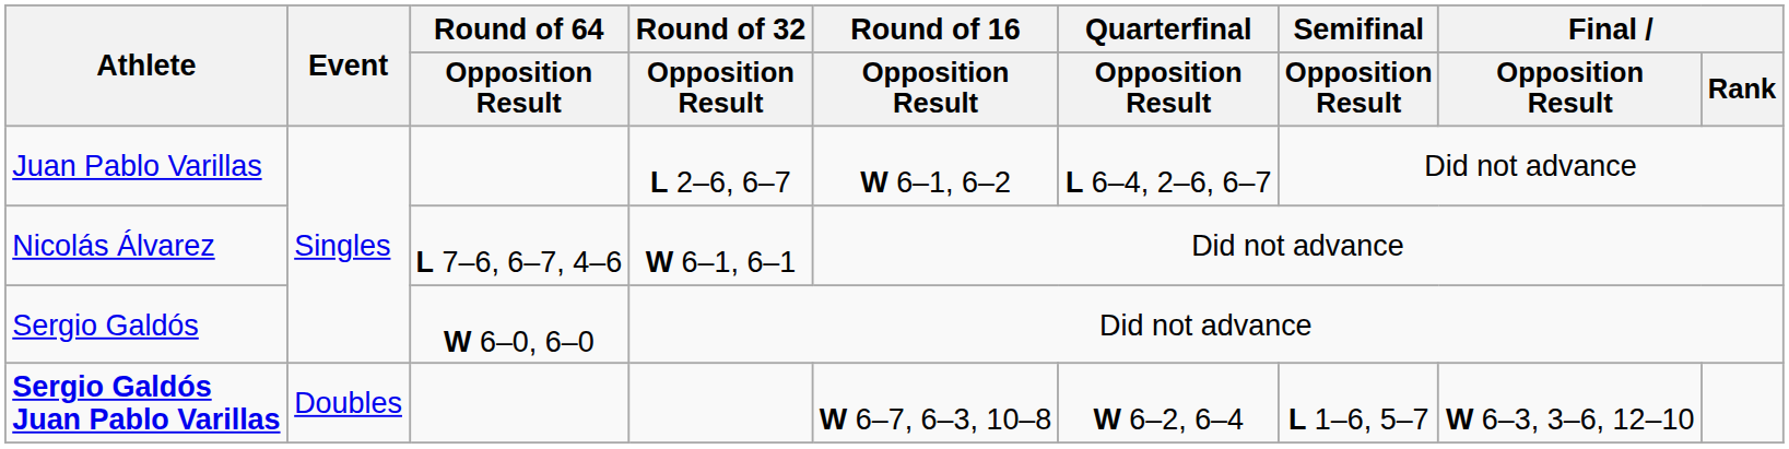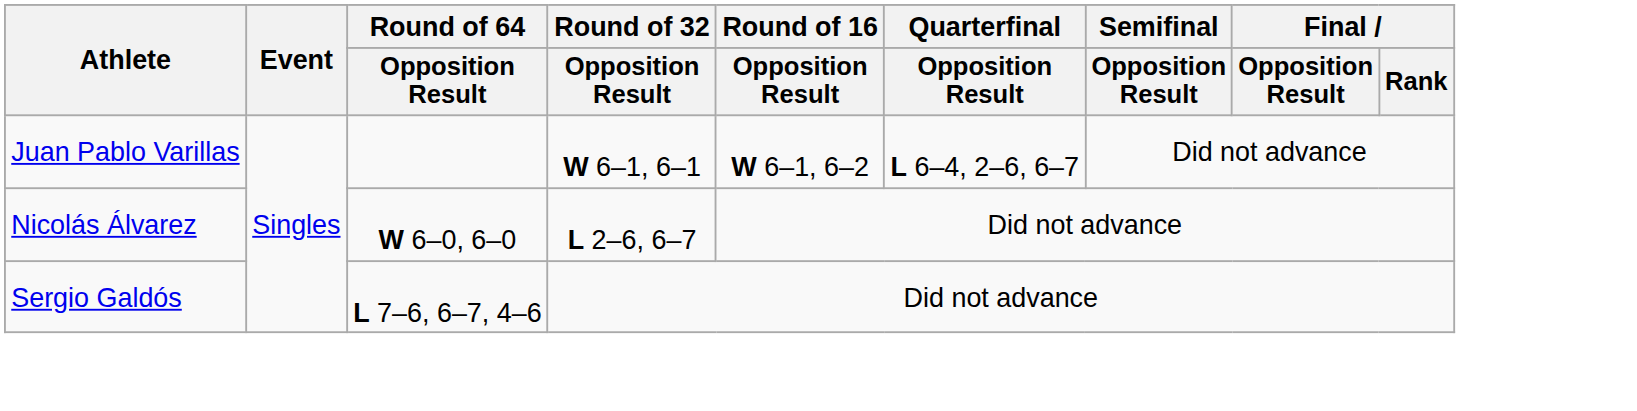Juan Pablo Varillas | Round of 32 / Opposition Result: L 2–6, 6–7 -> W 6–1, 6–1
Nicolás Álvarez | Round of 64 / Opposition Result: L 7–6, 6–7, 4–6 -> W 6–0, 6–0
Nicolás Álvarez | Round of 32 / Opposition Result: W 6–1, 6–1 -> L 2–6, 6–7
Sergio Galdós | Round of 64 / Opposition Result: W 6–0, 6–0 -> L 7–6, 6–7, 4–6
- row: Sergio Galdós Juan Pablo Varillas | Doubles | W 6–7, 6–3, 10–8 | W 6–2, 6–4 | L 1–6, 5–7 | W 6–3, 3–6, 12–10
